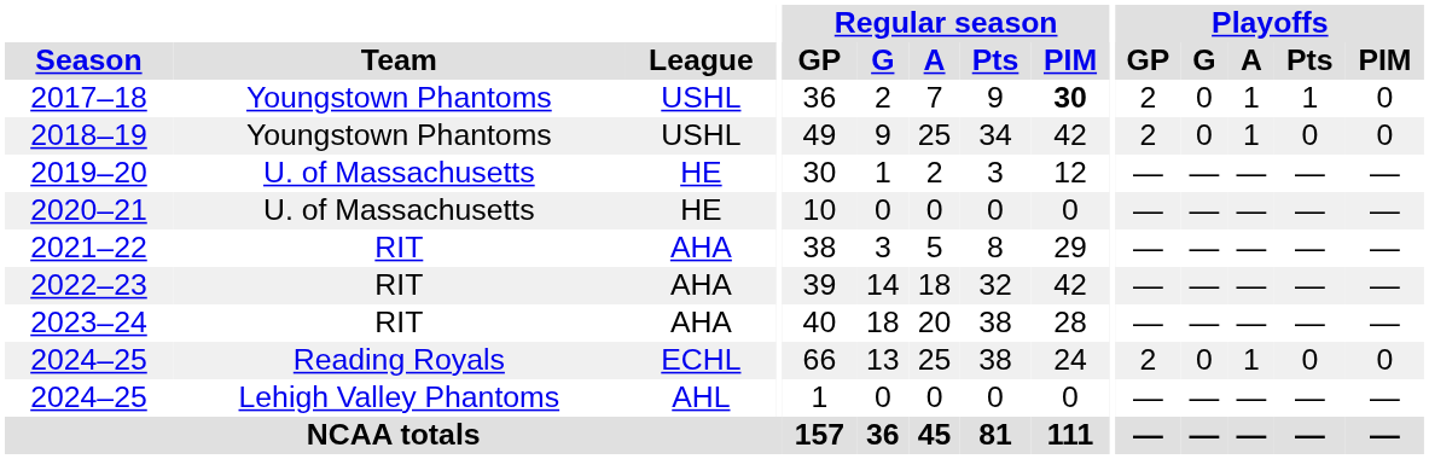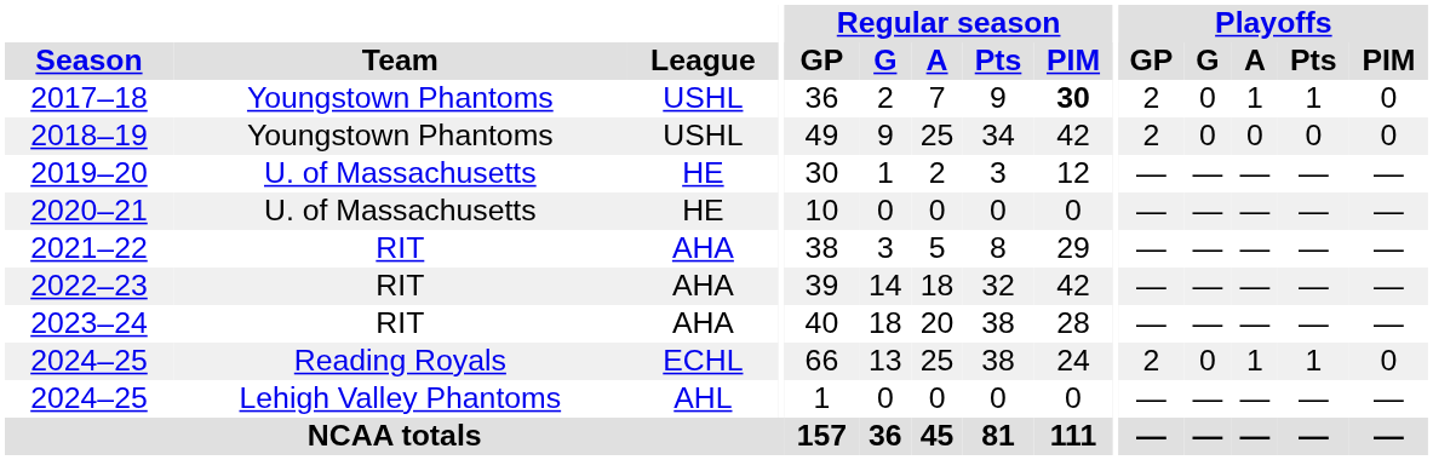2018–19 | Playoffs / A: 1 -> 0
2024–25 / Reading Royals | Playoffs / Pts: 0 -> 1
